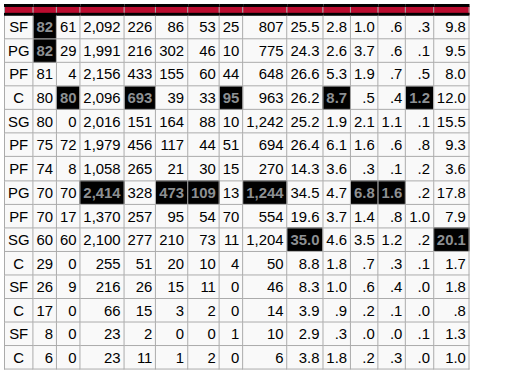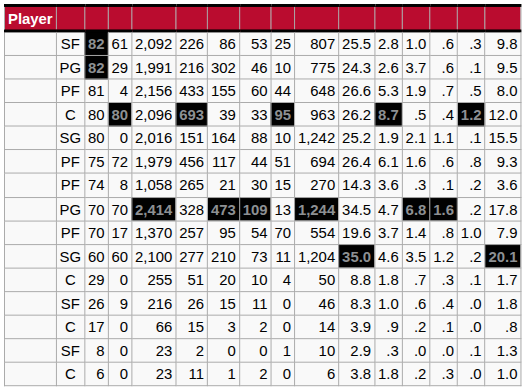+ column: Player
